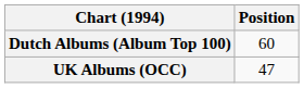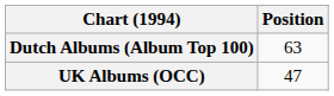Dutch Albums (Album Top 100) | Position: 60 -> 63
